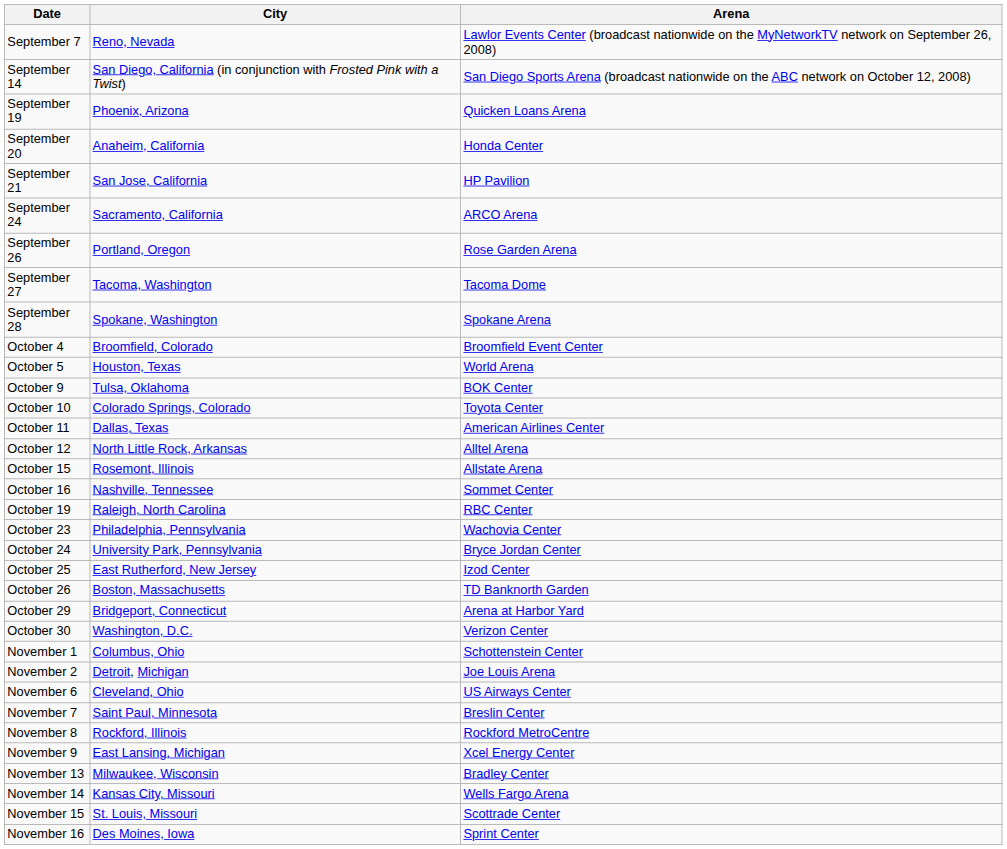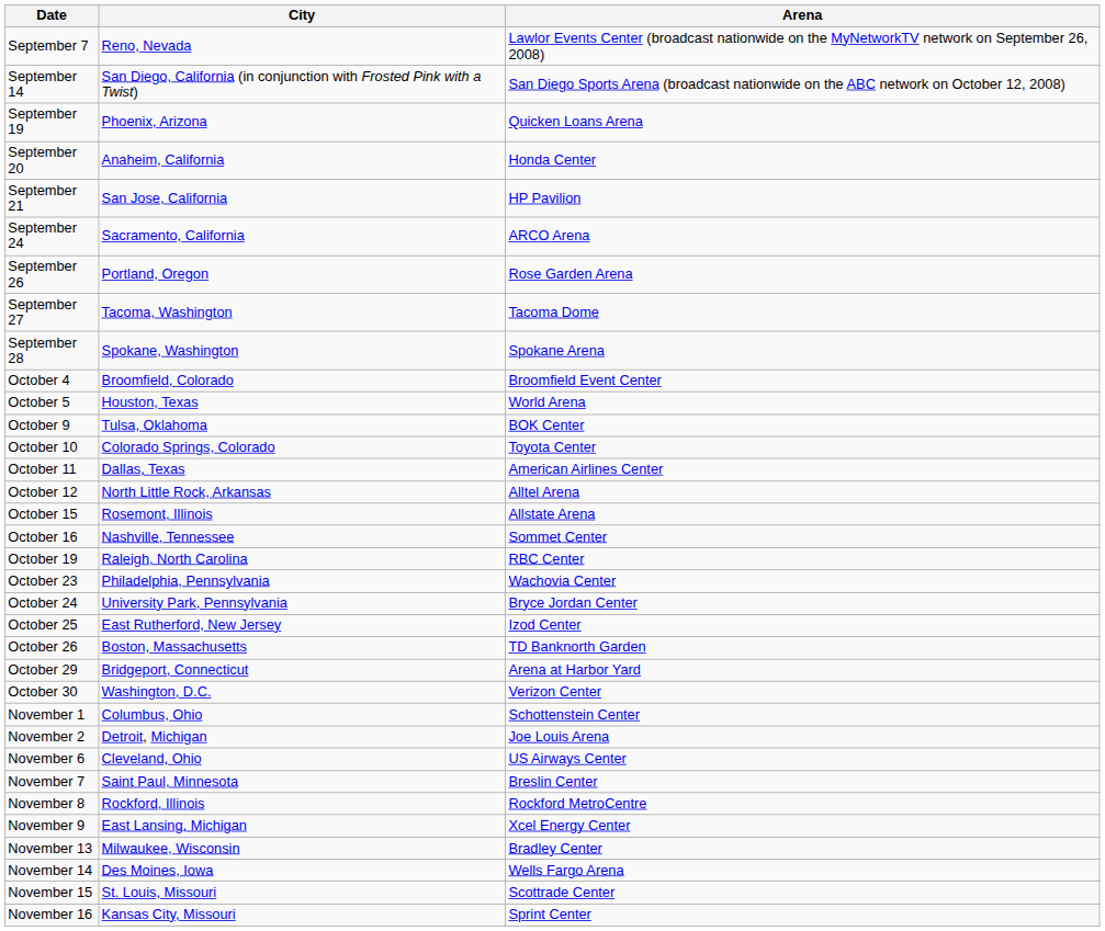November 14 | City: Kansas City, Missouri -> Des Moines, Iowa
November 16 | City: Des Moines, Iowa -> Kansas City, Missouri
